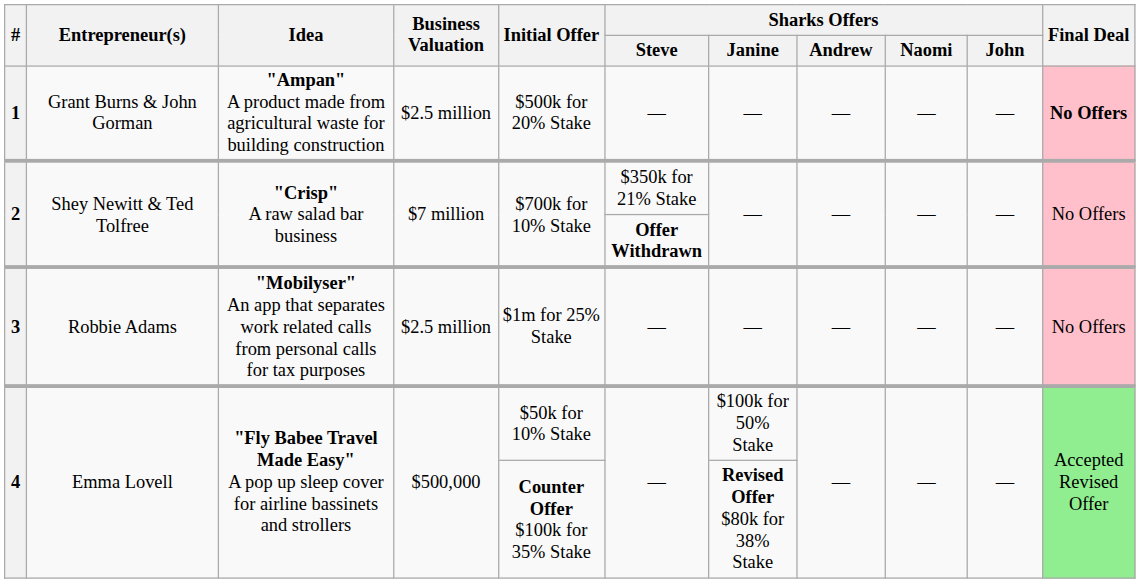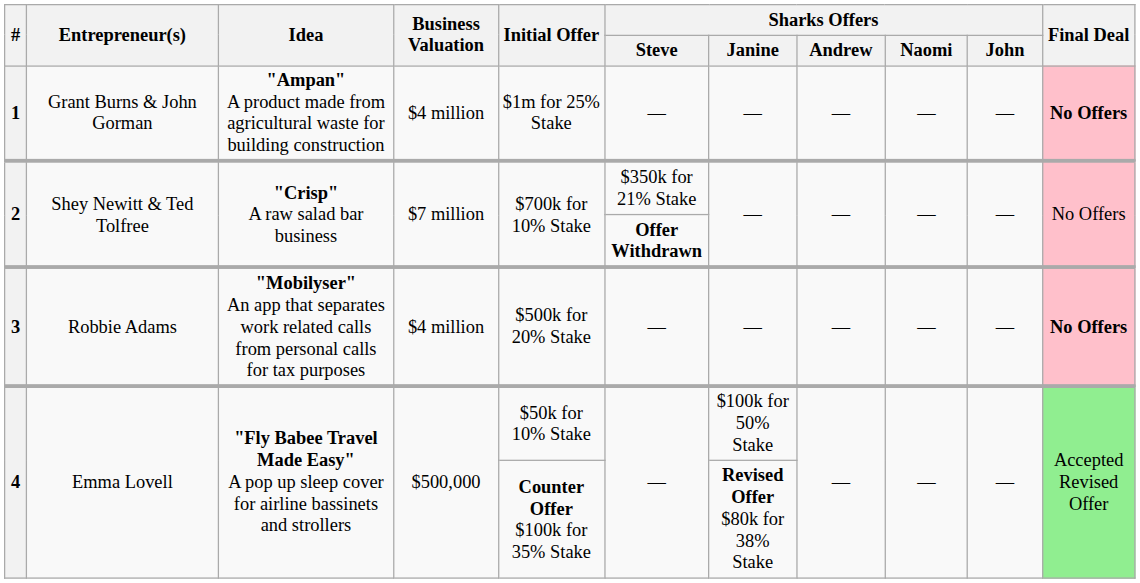1 | Business Valuation: $2.5 million -> $4 million
1 | Initial Offer: $500k for 20% Stake -> $1m for 25% Stake
3 | Business Valuation: $2.5 million -> $4 million
3 | Initial Offer: $1m for 25% Stake -> $500k for 20% Stake
3 | Final Deal: normal -> bold
